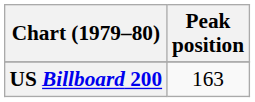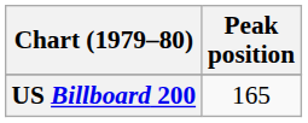US Billboard 200 | Peak position: 163 -> 165
